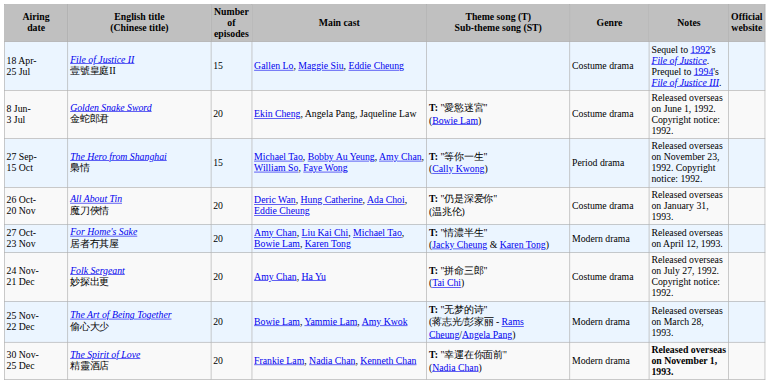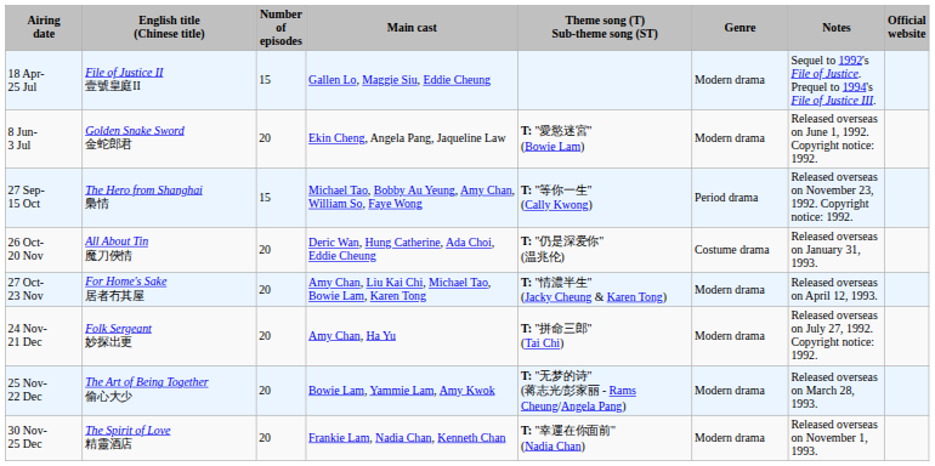18 Apr- 25 Jul | Genre: Costume drama -> Modern drama
8 Jun- 3 Jul | Genre: Costume drama -> Modern drama
24 Nov- 21 Dec | Genre: Costume drama -> Modern drama
30 Nov- 25 Dec | Notes: bold -> normal
